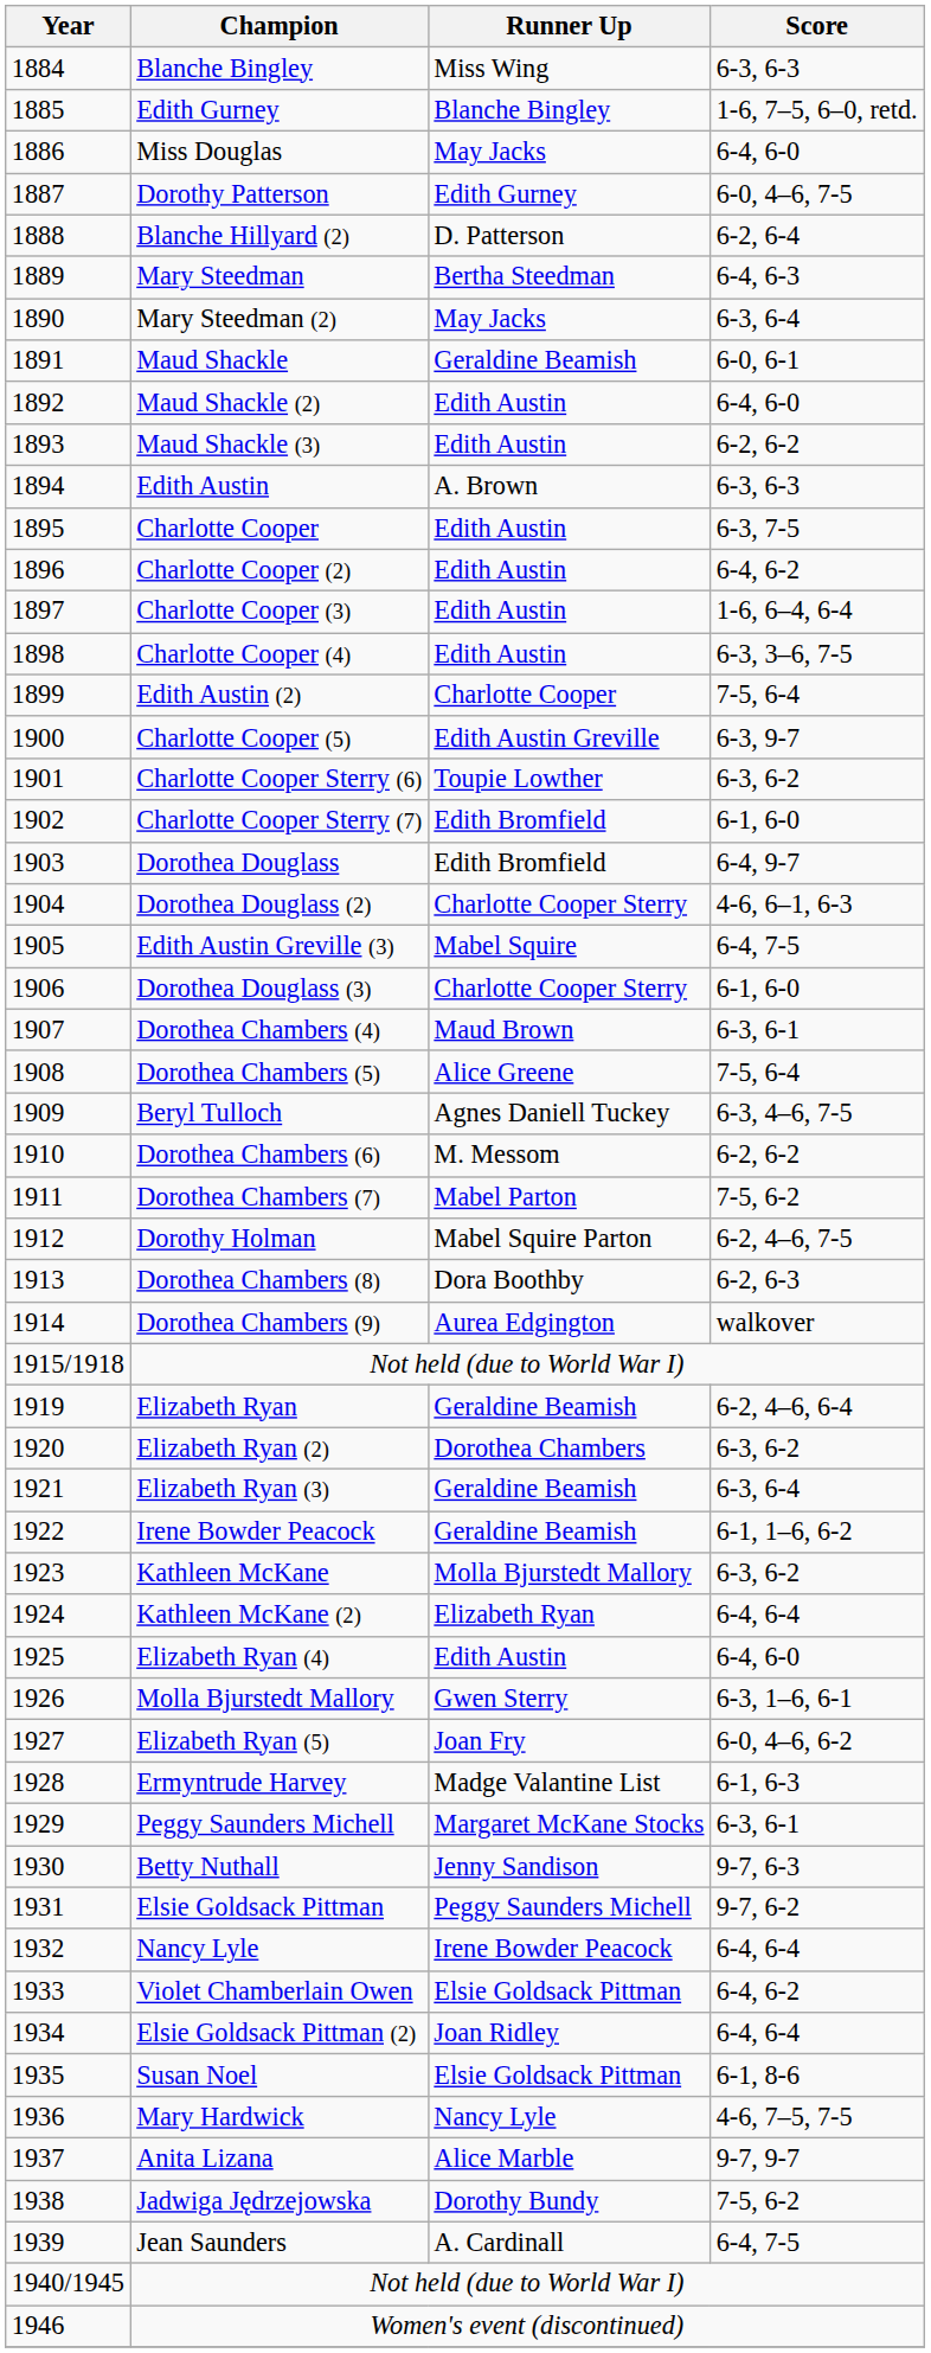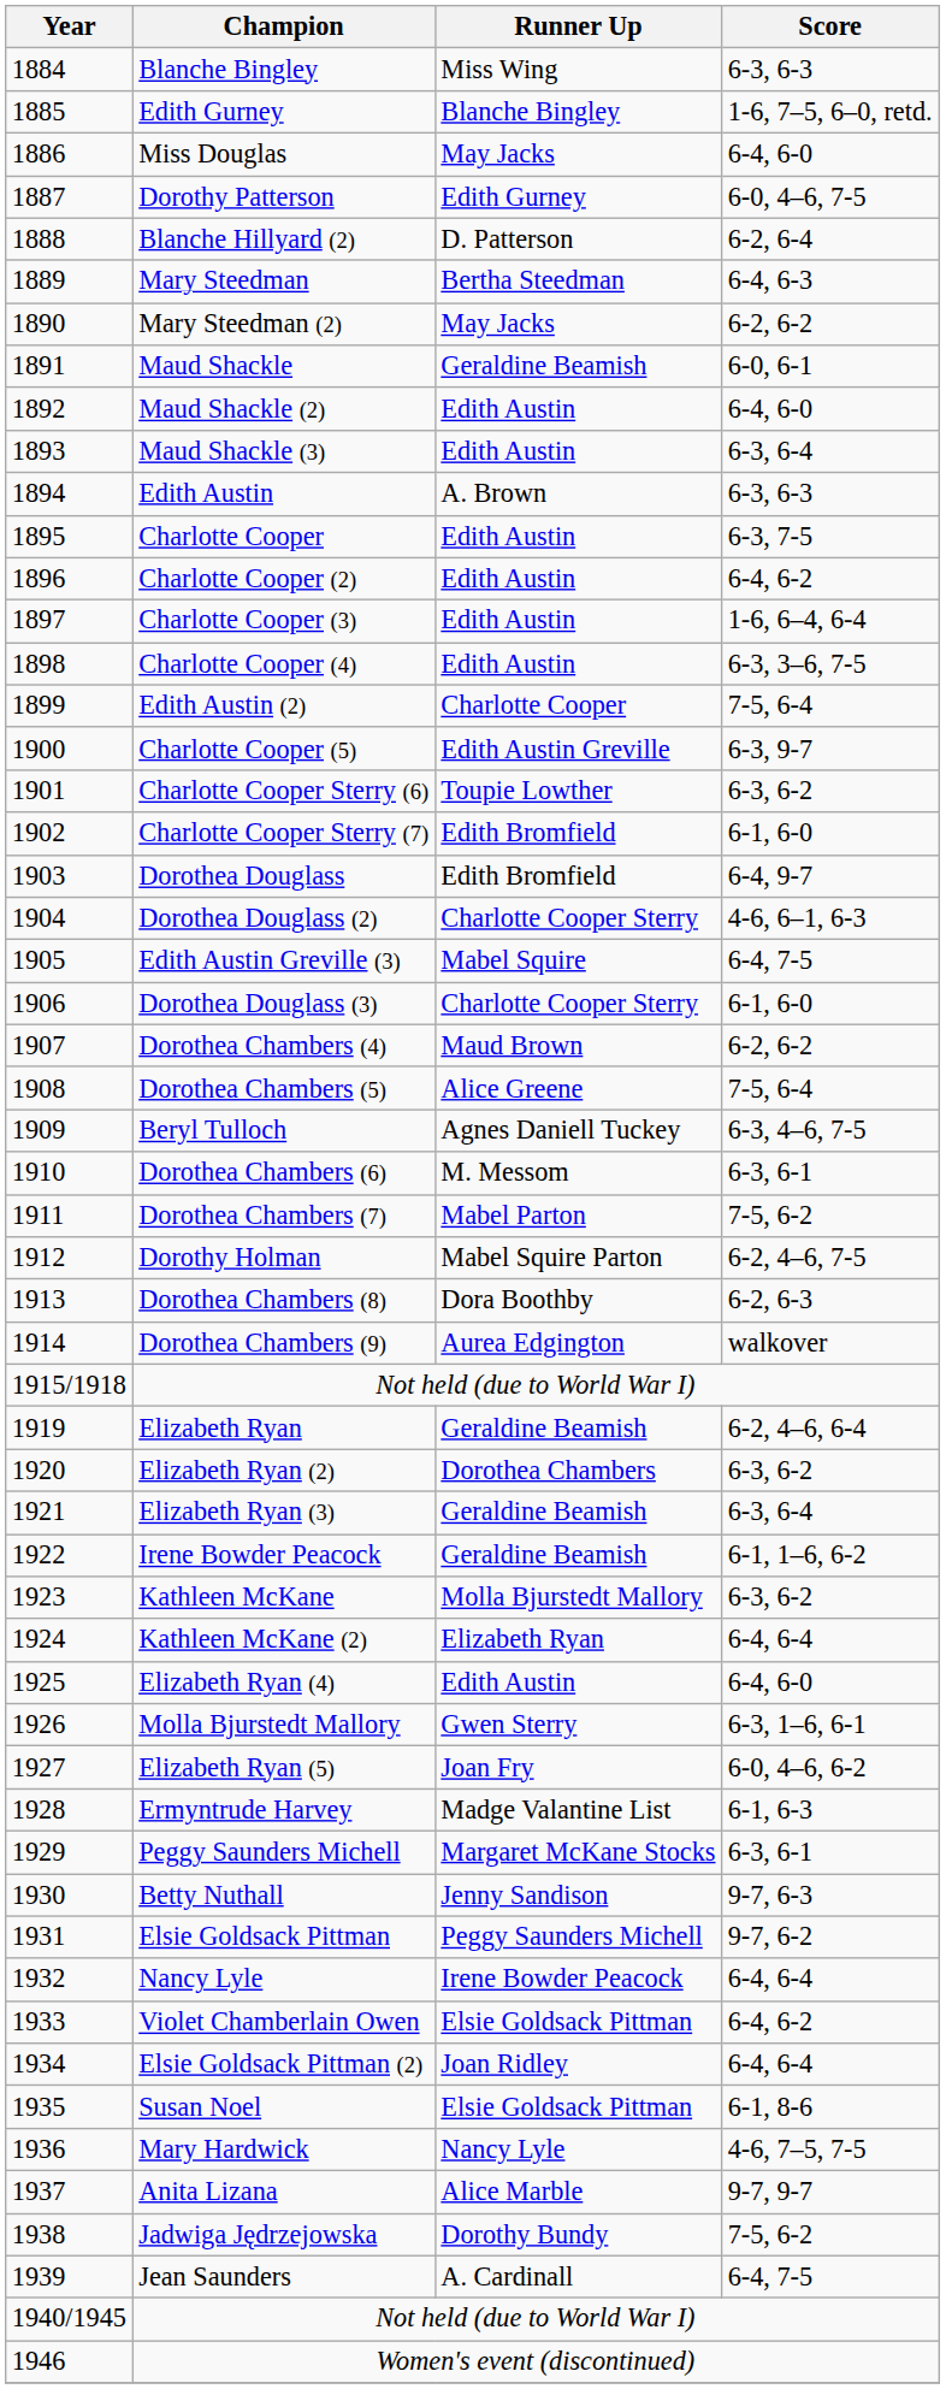Mary Steedman (2) | Score: 6-3, 6-4 -> 6-2, 6-2
Maud Shackle (3) | Score: 6-2, 6-2 -> 6-3, 6-4
Dorothea Chambers (4) | Score: 6-3, 6-1 -> 6-2, 6-2
Dorothea Chambers (6) | Score: 6-2, 6-2 -> 6-3, 6-1
